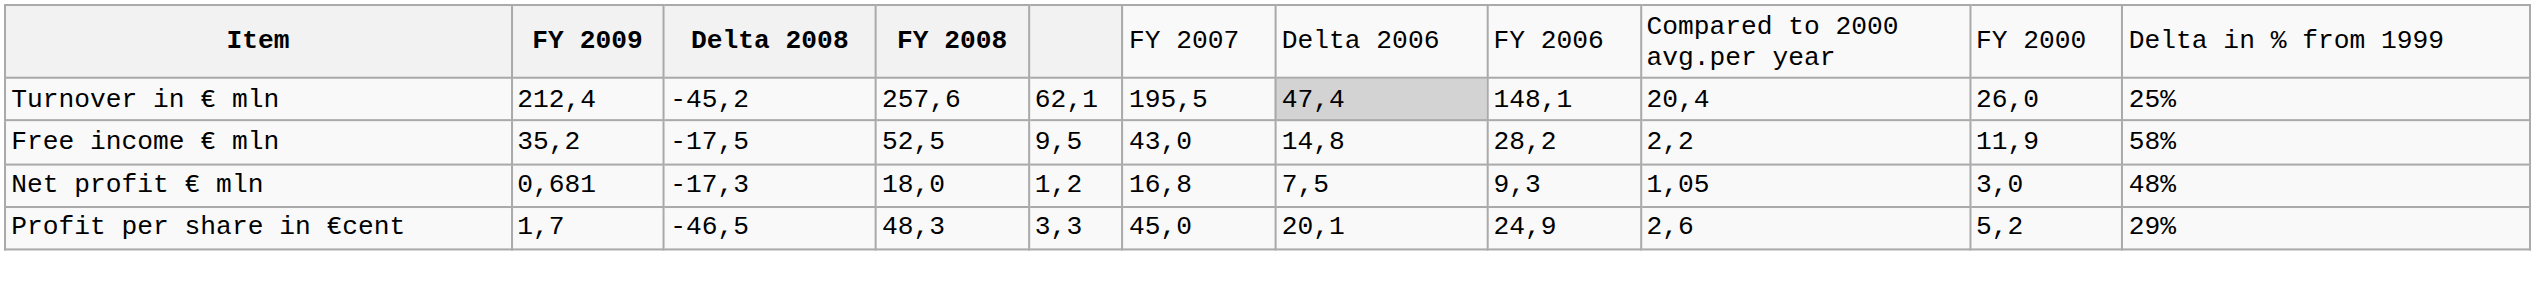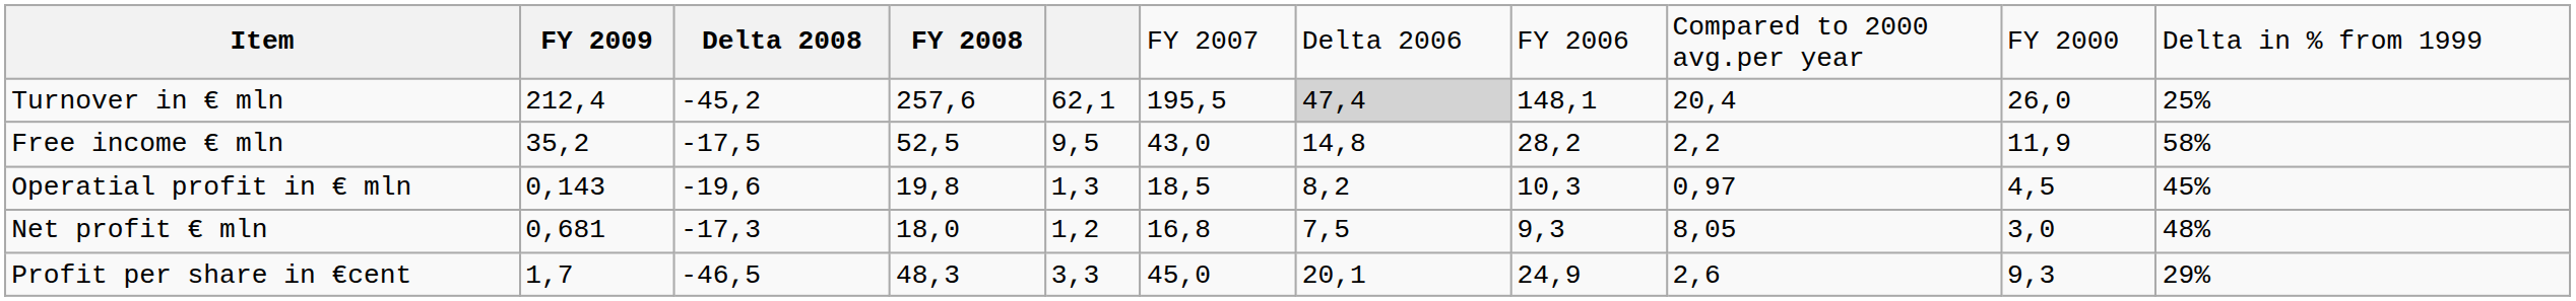+ row: Operatial profit in € mln | 0,143 | -19,6 | 19,8 | 1,3 | 18,5 | 8,2 | 10,3 | 0,97 | 4,5 | 45%
Net profit € mln | column 9: 1,05 -> 8,05
Profit per share in €cent | column 10: 5,2 -> 9,3
